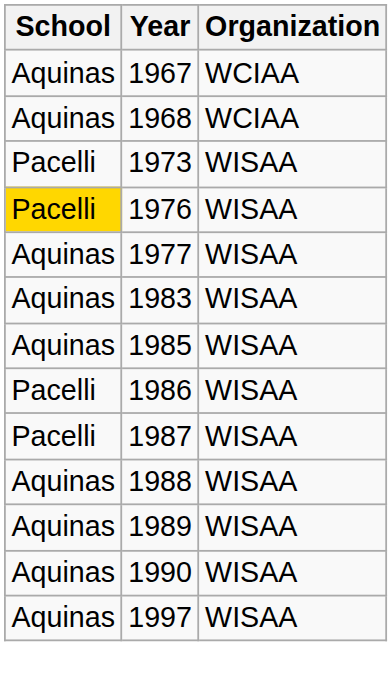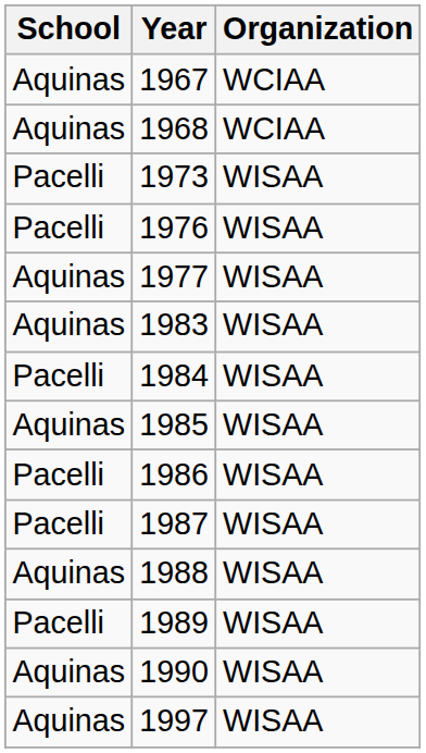1976 | School: gold background -> no background
+ row: Pacelli | 1984 | WISAA
1989 | School: Aquinas -> Pacelli
